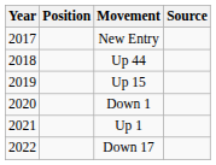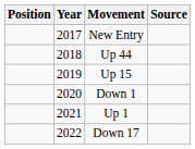columns swapped: Year <-> Position
